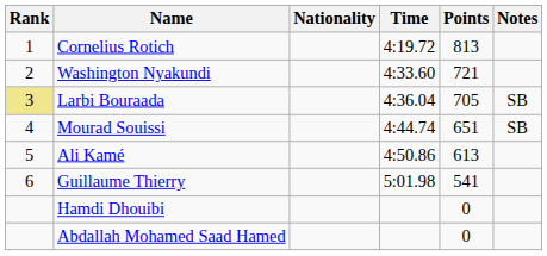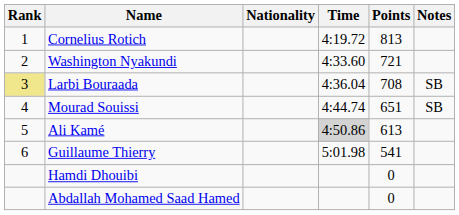Larbi Bouraada | Points: 705 -> 708
Ali Kamé | Time: no background -> lightgrey background
